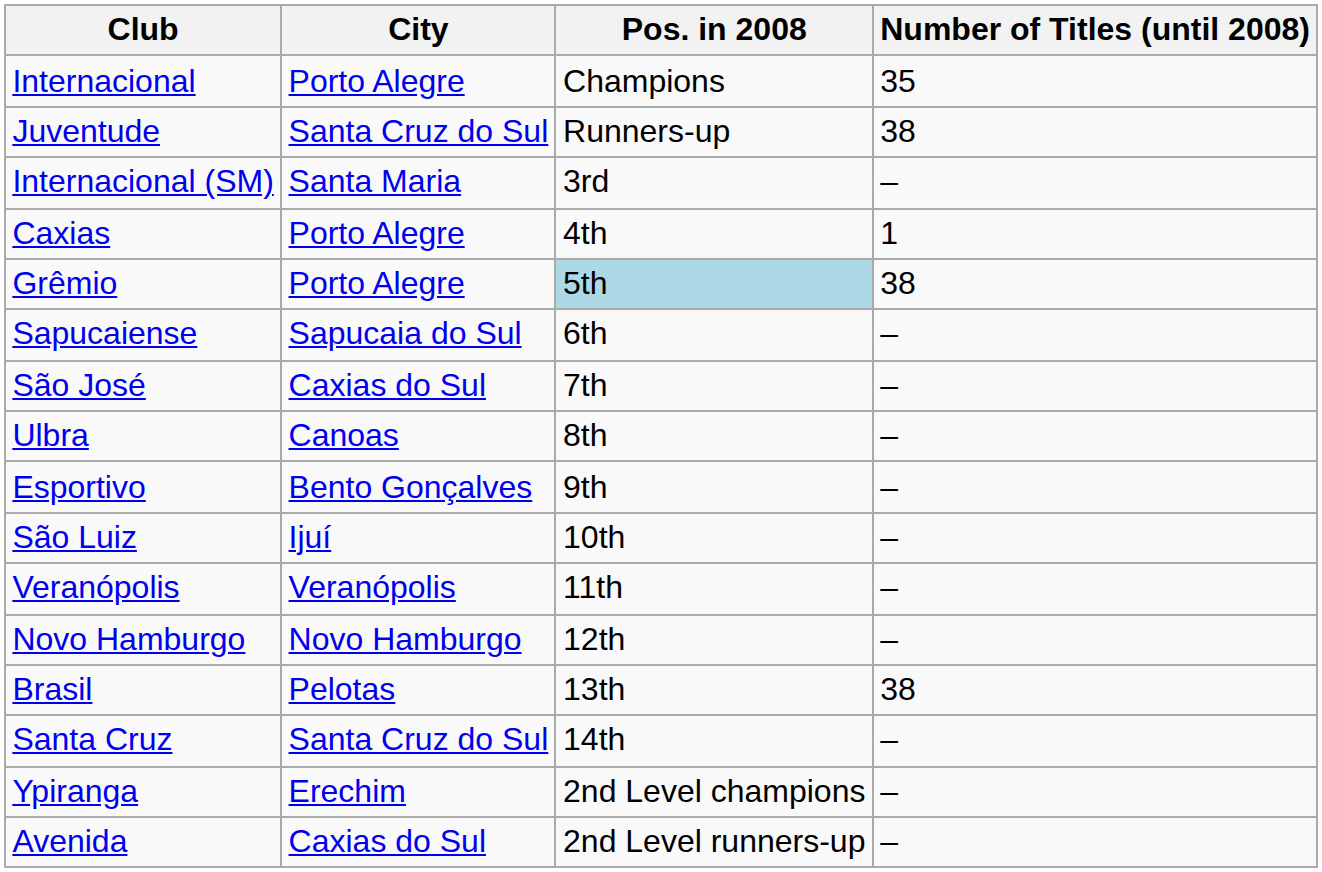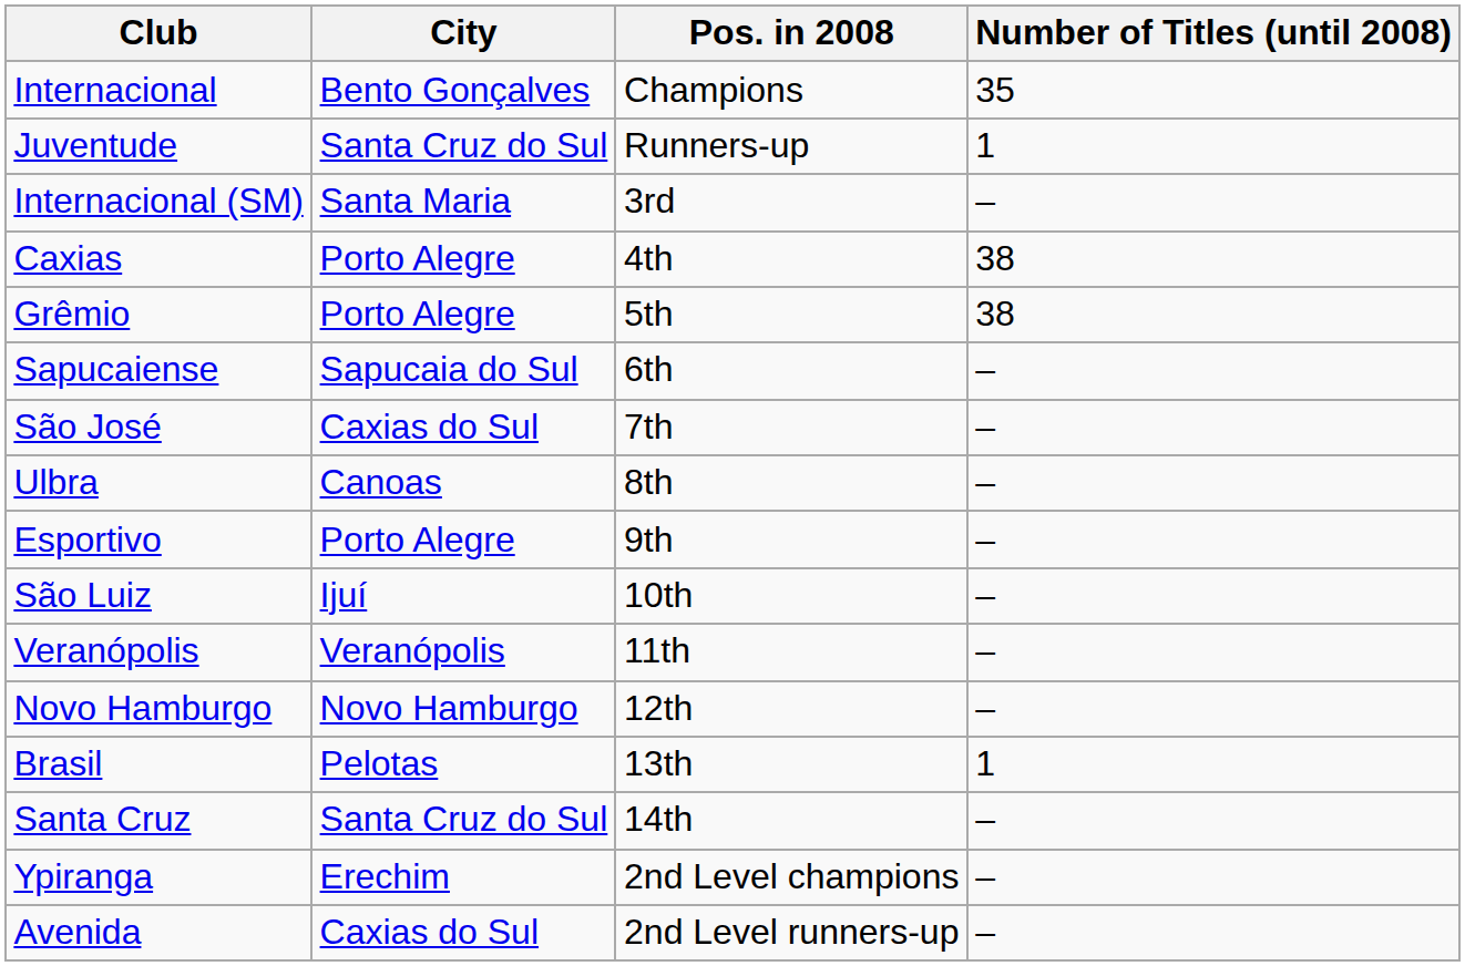Internacional | City: Porto Alegre -> Bento Gonçalves
Juventude | Number of Titles (until 2008): 38 -> 1
Caxias | Number of Titles (until 2008): 1 -> 38
Grêmio | Pos. in 2008: lightblue background -> no background
Esportivo | City: Bento Gonçalves -> Porto Alegre
Brasil | Number of Titles (until 2008): 38 -> 1
